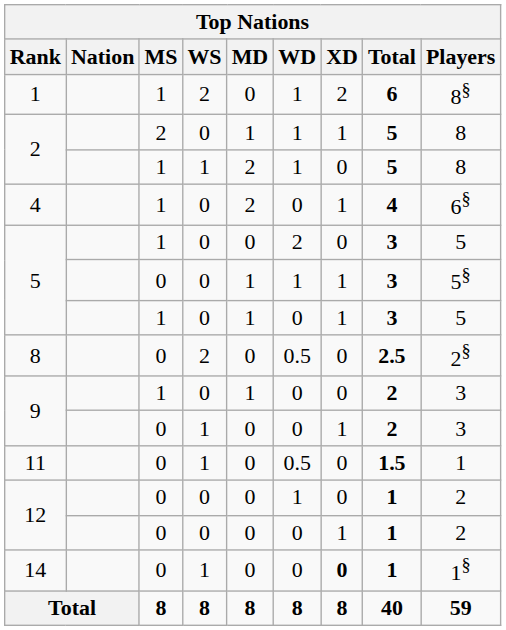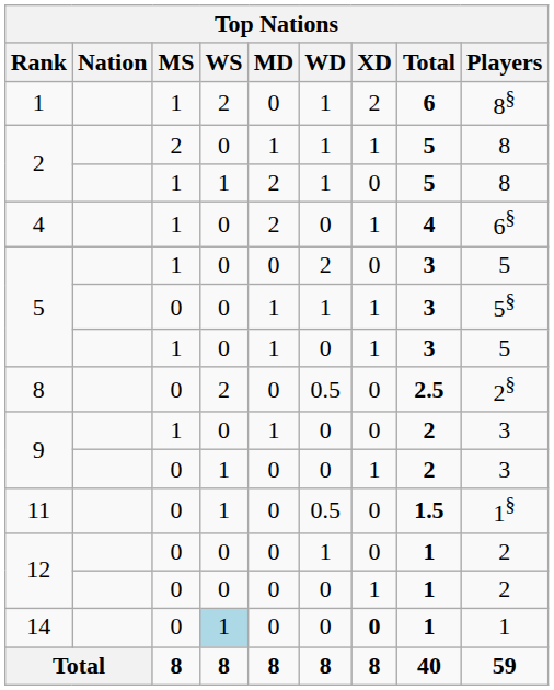11 | Players: 1 -> 1§
14 | WS: no background -> lightblue background
14 | Players: 1§ -> 1
